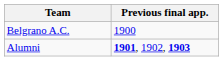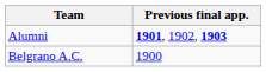rows swapped: Alumni <-> Belgrano A.C.
